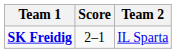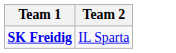- column: Score | 2–1
